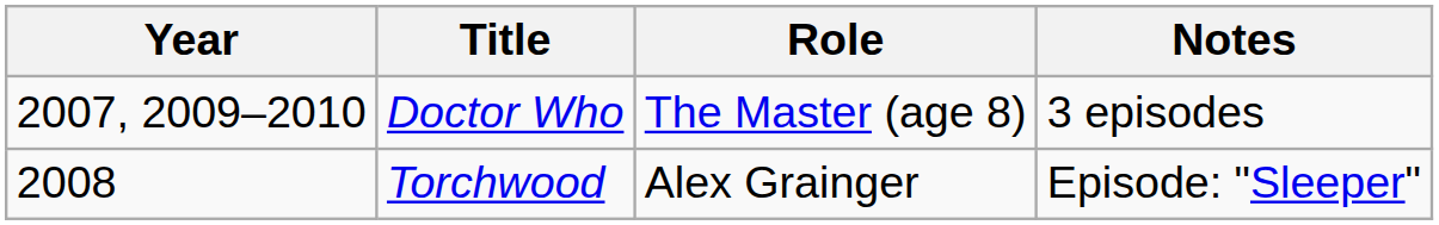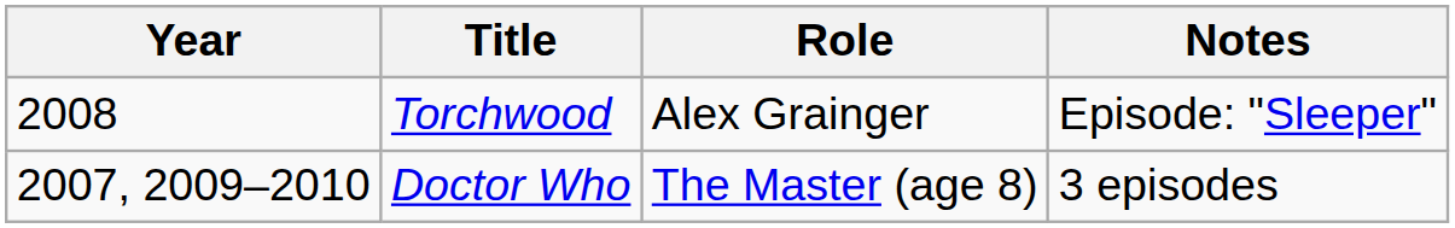rows swapped: Doctor Who <-> Torchwood
